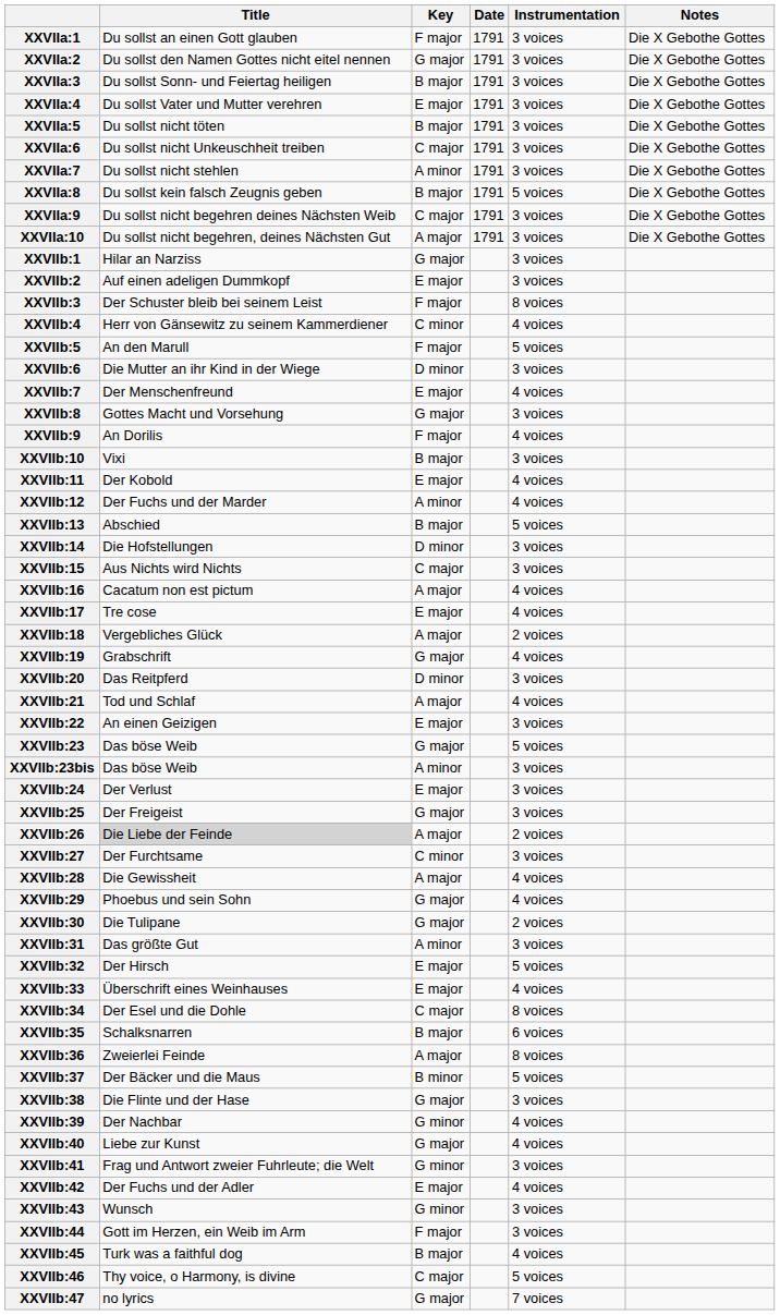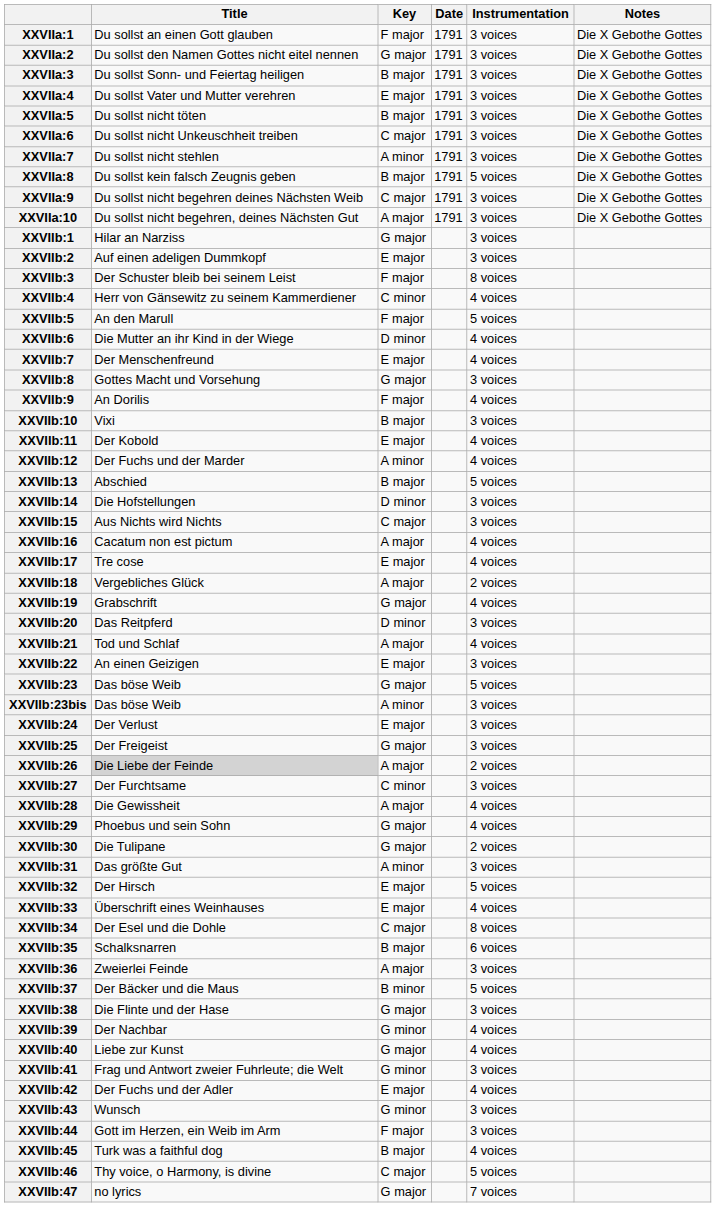XXVIIb:6 | Instrumentation: 3 voices -> 4 voices
XXVIIb:36 | Instrumentation: 8 voices -> 3 voices
